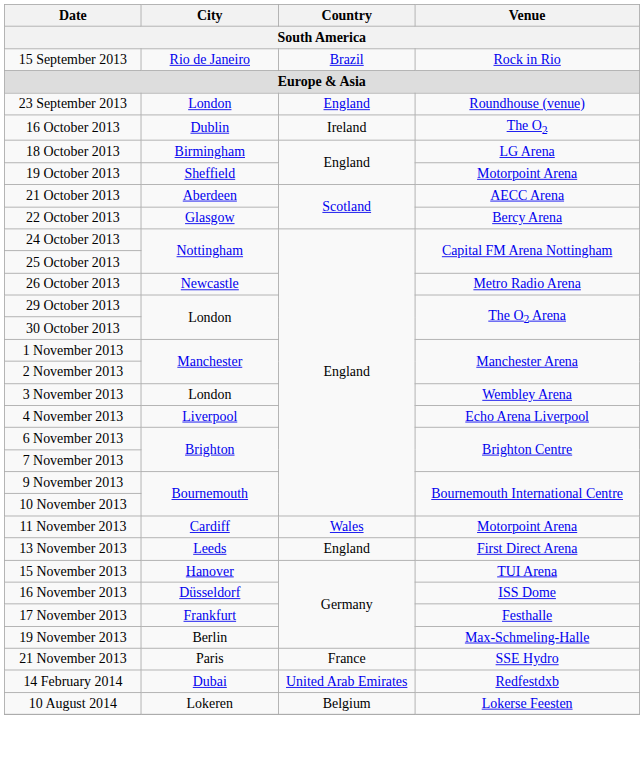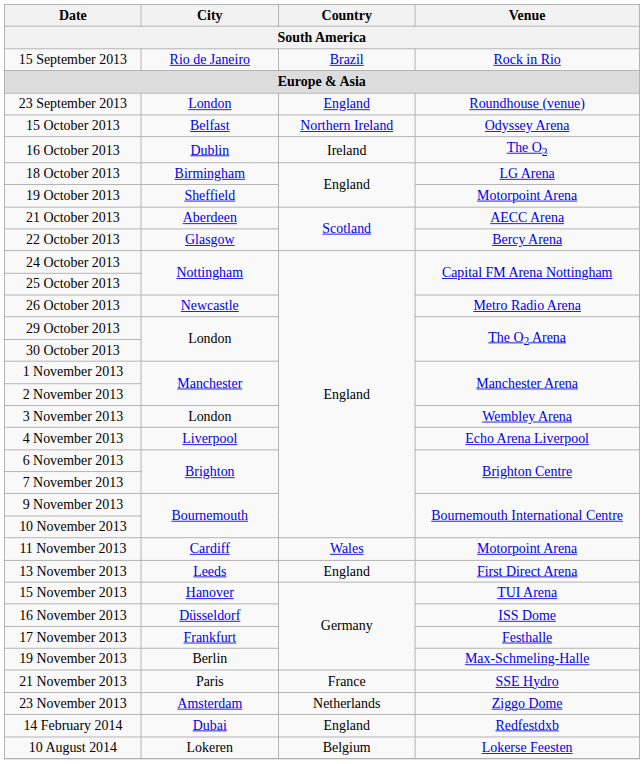+ row: 15 October 2013 | Belfast | Northern Ireland | Odyssey Arena
+ row: 23 November 2013 | Amsterdam | Netherlands | Ziggo Dome
14 February 2014 | Country: United Arab Emirates -> England
